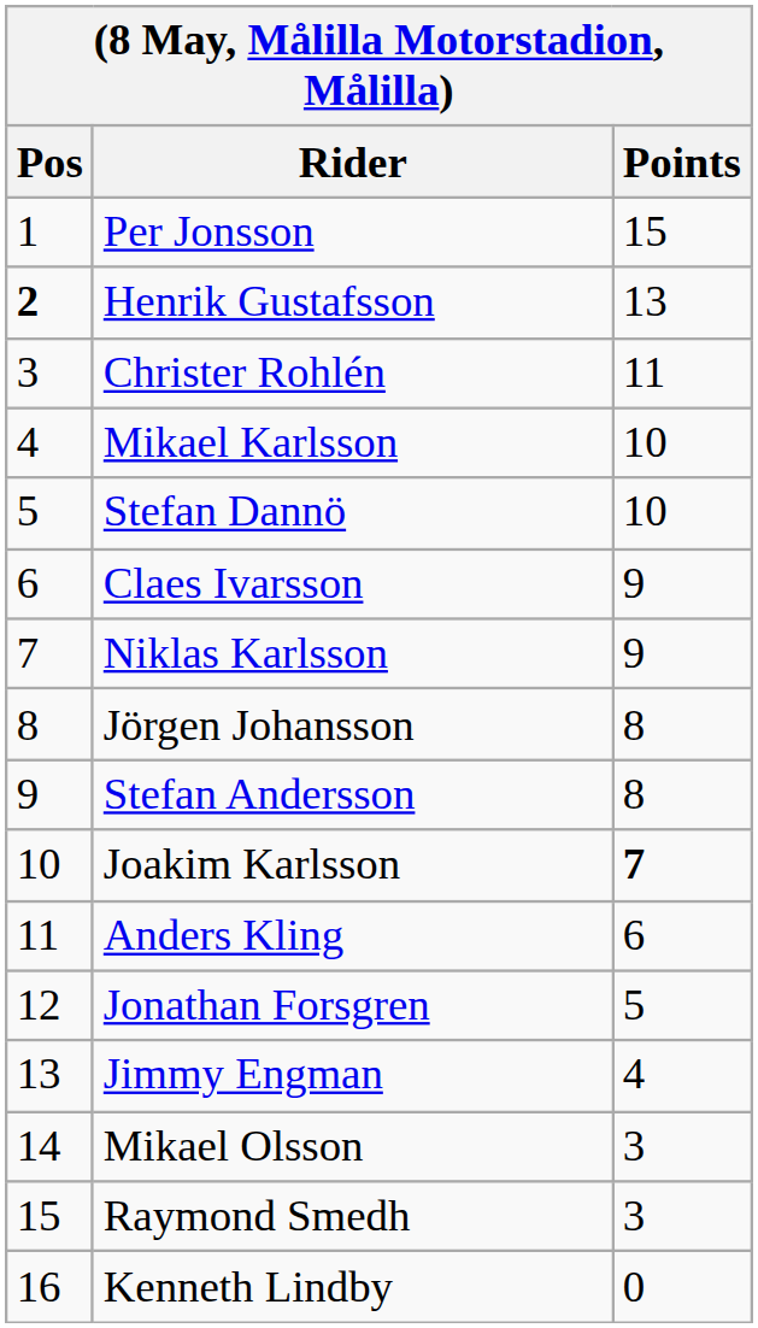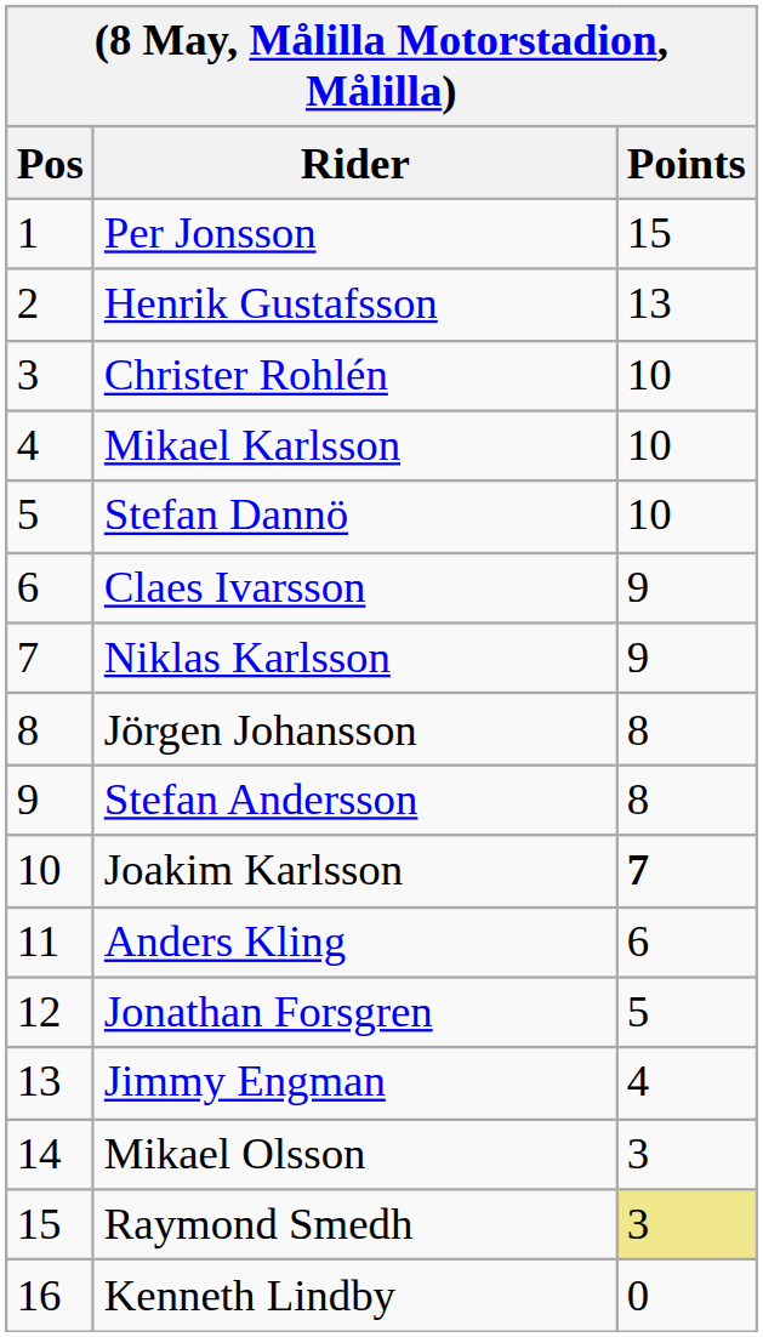Henrik Gustafsson | Pos: bold -> normal
Christer Rohlén | Points: 11 -> 10
Raymond Smedh | Points: no background -> khaki background
